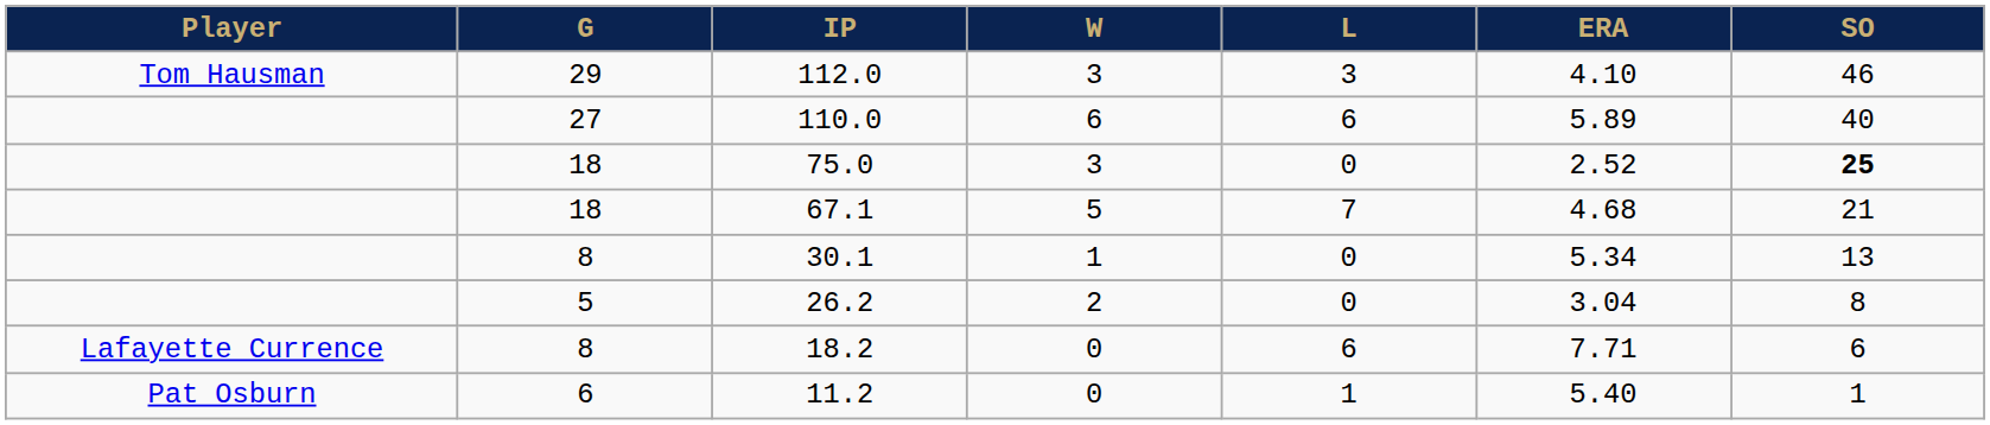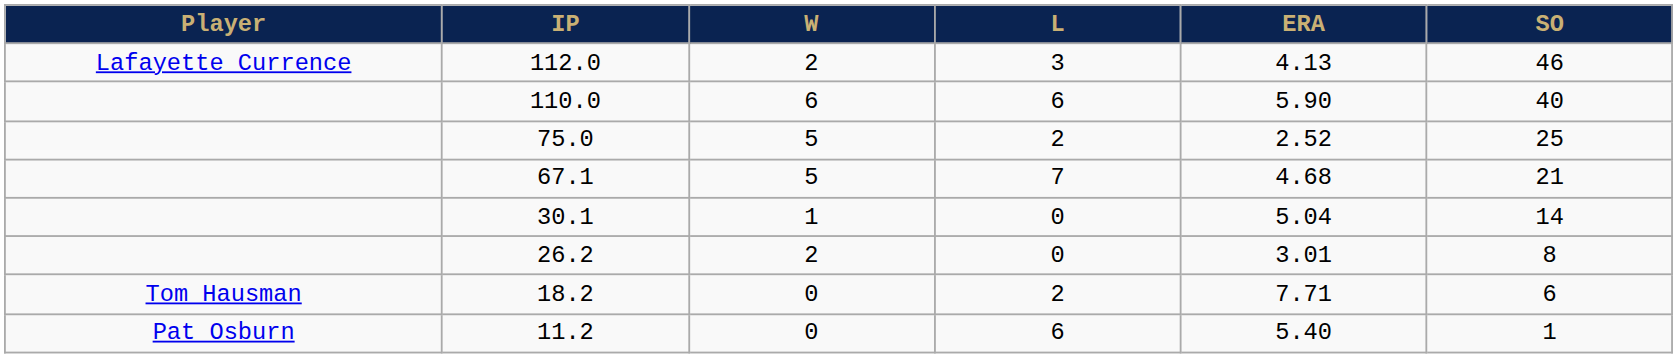- column: G | 29 | 27 | 18 | 18 | 8 | 5 | 8 | 6
112.0 | Player: Tom Hausman -> Lafayette Currence
112.0 | W: 3 -> 2
112.0 | ERA: 4.10 -> 4.13
110.0 | ERA: 5.89 -> 5.90
75.0 | W: 3 -> 5
75.0 | L: 0 -> 2
75.0 | SO: bold -> normal
30.1 | ERA: 5.34 -> 5.04
30.1 | SO: 13 -> 14
26.2 | ERA: 3.04 -> 3.01
18.2 | Player: Lafayette Currence -> Tom Hausman
18.2 | L: 6 -> 2
11.2 | L: 1 -> 6
